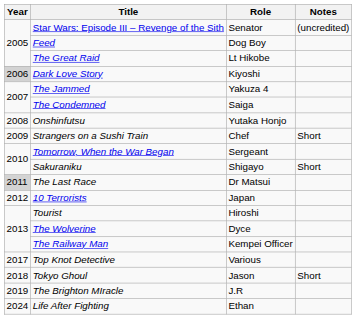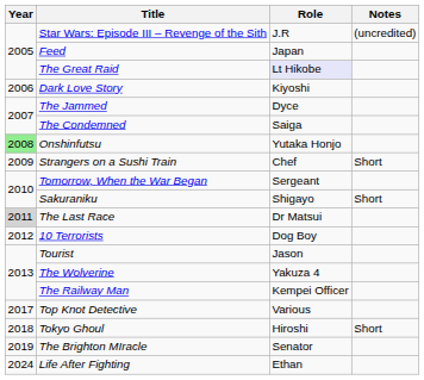Star Wars: Episode III – Revenge of the Sith | Role: Senator -> J.R
Feed | Role: Dog Boy -> Japan
The Great Raid | Role: no background -> lavender background
Dark Love Story | Year: lightgrey background -> no background
The Jammed | Role: Yakuza 4 -> Dyce
Onshinfutsu | Year: no background -> lightgreen background
10 Terrorists | Role: Japan -> Dog Boy
Tourist | Role: Hiroshi -> Jason
The Wolverine | Role: Dyce -> Yakuza 4
Tokyo Ghoul | Role: Jason -> Hiroshi
The Brighton MIracle | Role: J.R -> Senator
